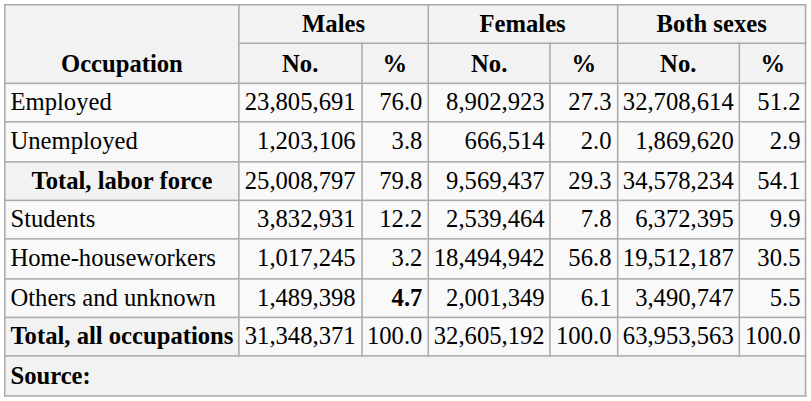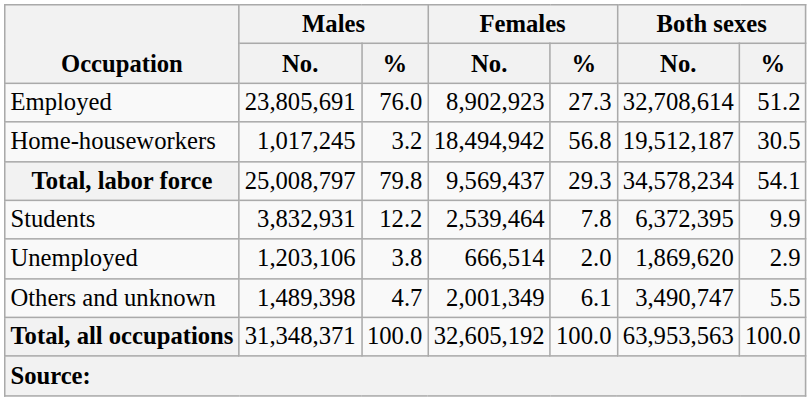rows swapped: Unemployed <-> Home-houseworkers
Others and unknown | Males / %: bold -> normal
